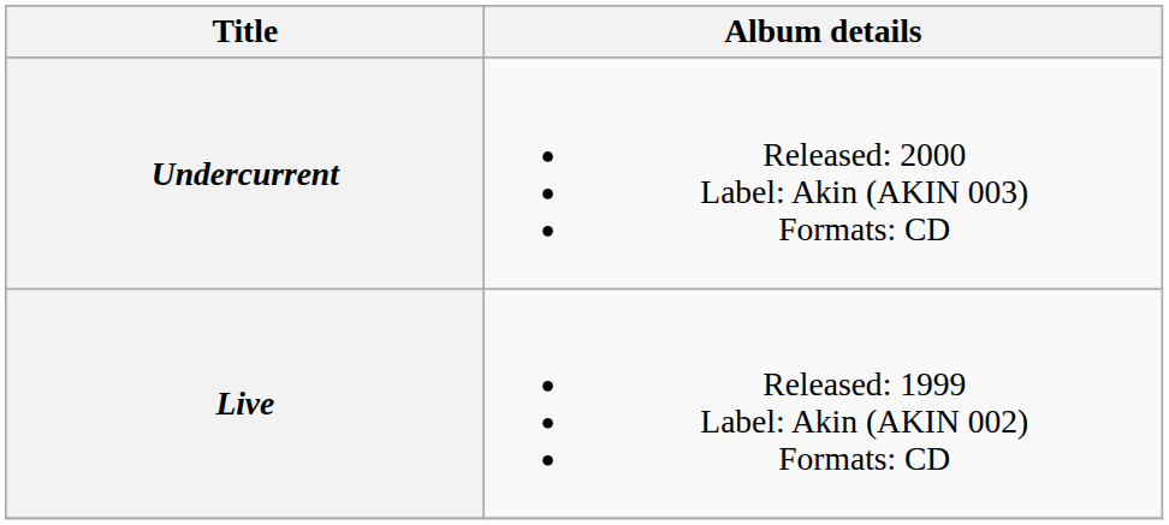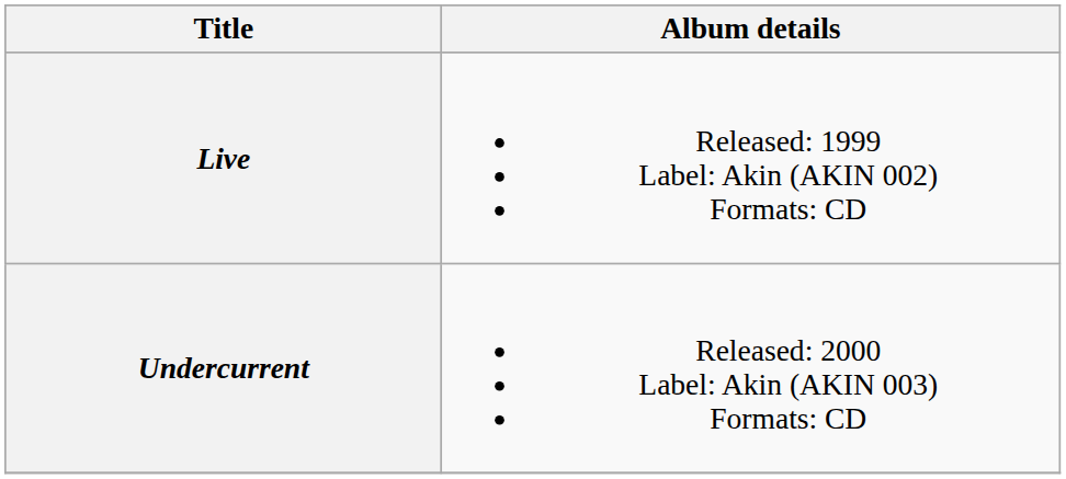rows swapped: Live <-> Undercurrent
